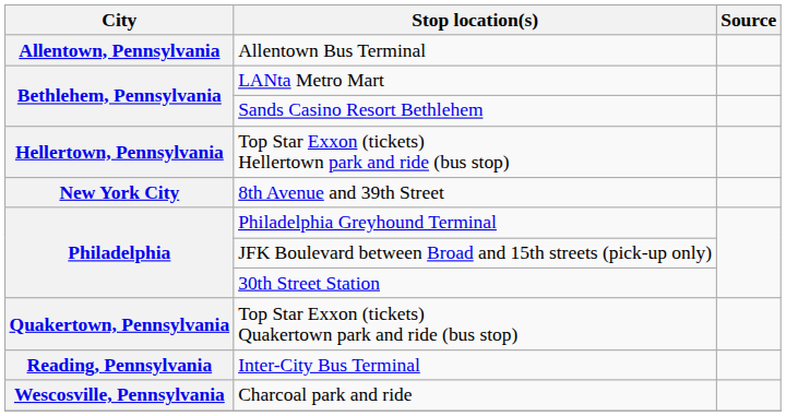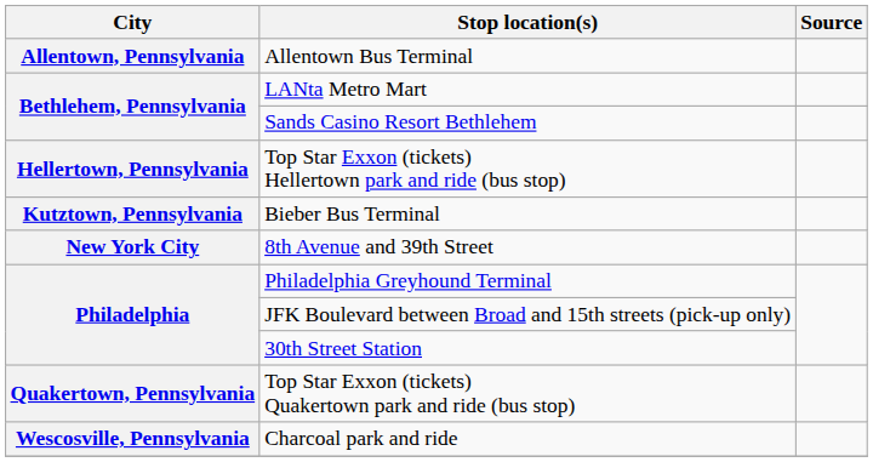+ row: Kutztown, Pennsylvania | Bieber Bus Terminal
- row: Reading, Pennsylvania | Inter-City Bus Terminal
